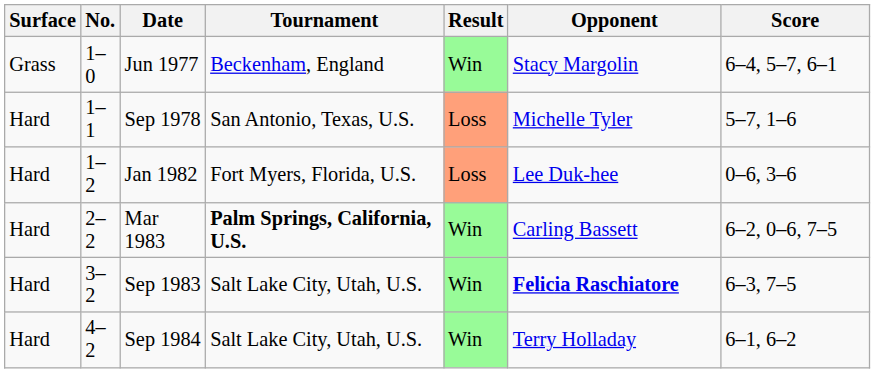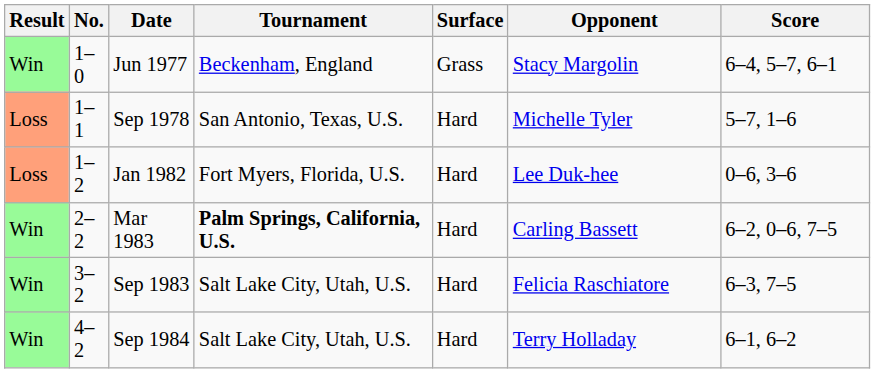columns swapped: Result <-> Surface
Sep 1983 | Opponent: bold -> normal
